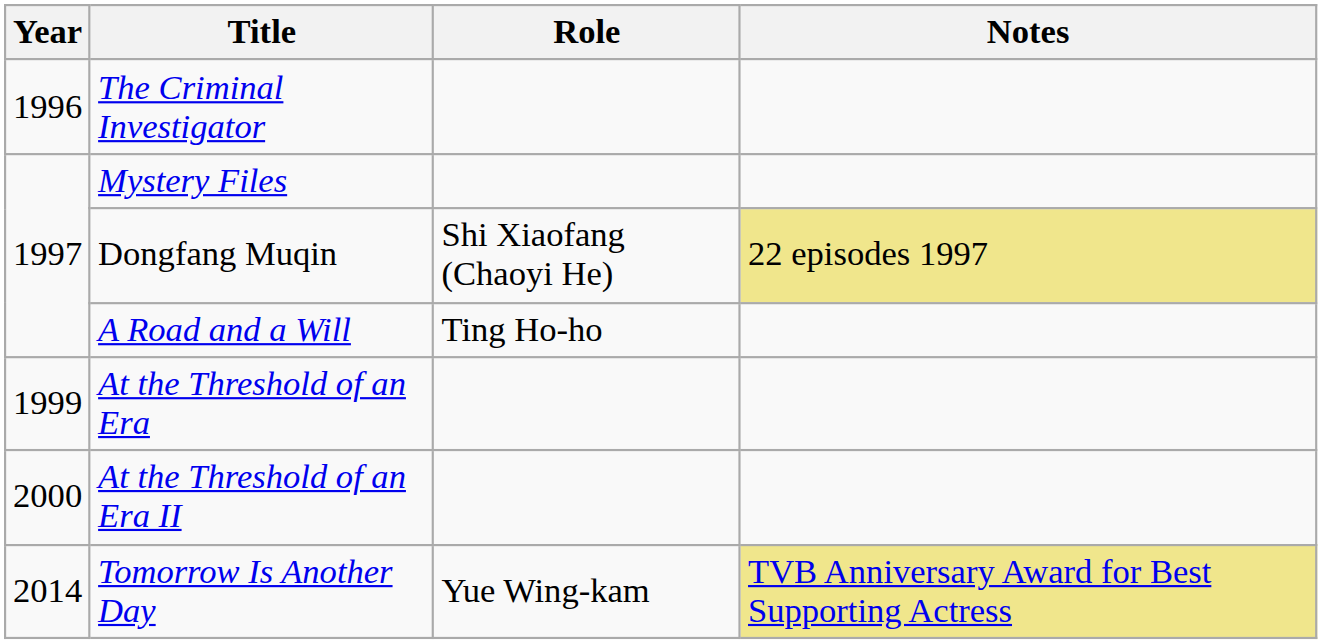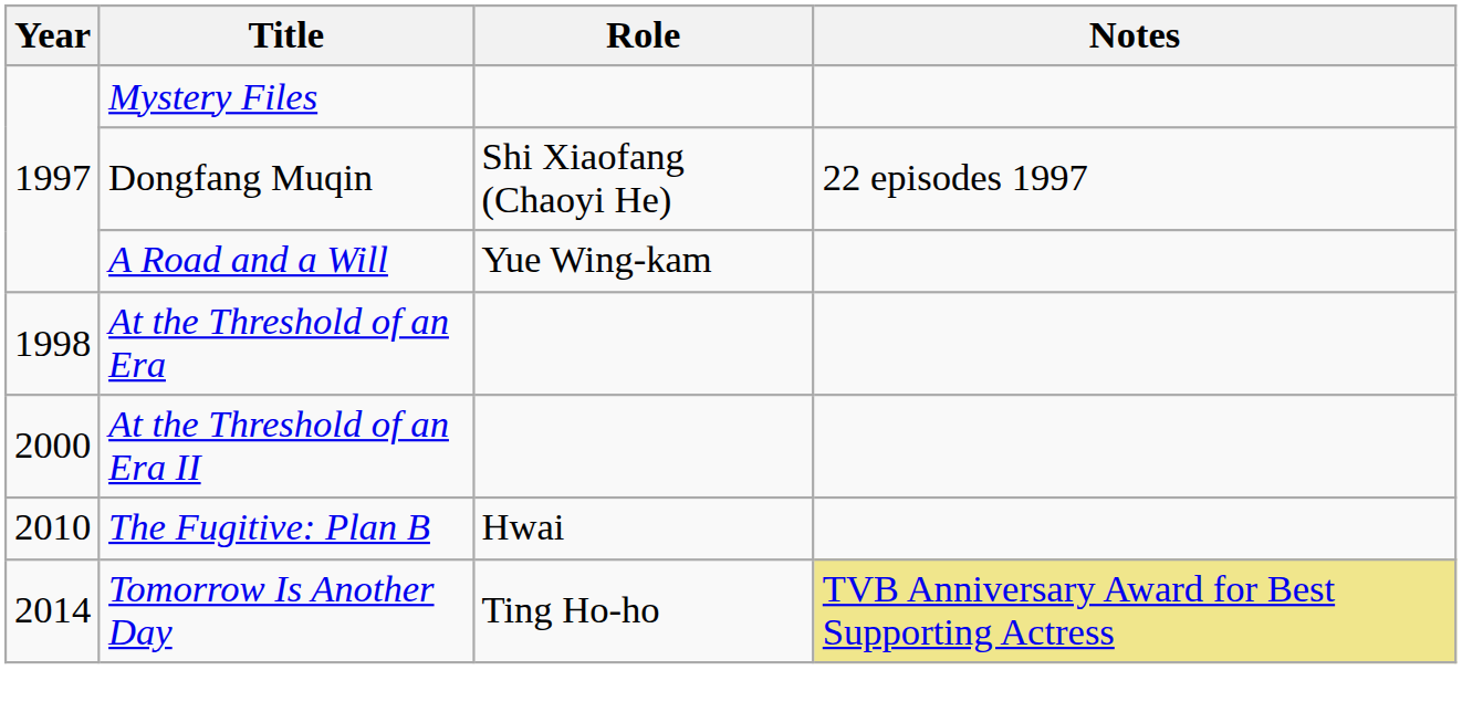- row: 1996 | The Criminal Investigator
Dongfang Muqin | Notes: khaki background -> no background
A Road and a Will | Role: Ting Ho-ho -> Yue Wing-kam
At the Threshold of an Era | Year: 1999 -> 1998
+ row: 2010 | The Fugitive: Plan B | Hwai
Tomorrow Is Another Day | Role: Yue Wing-kam -> Ting Ho-ho
